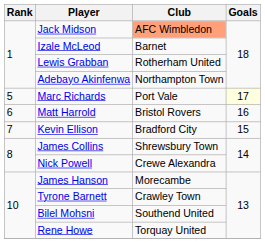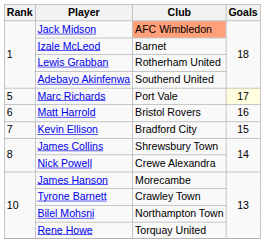Adebayo Akinfenwa | Club: Northampton Town -> Southend United
Bilel Mohsni | Club: Southend United -> Northampton Town
